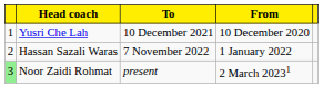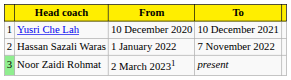columns swapped: From <-> To
